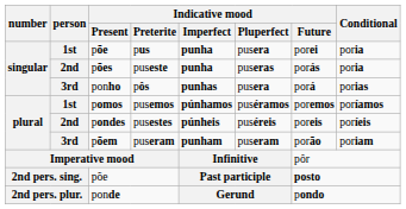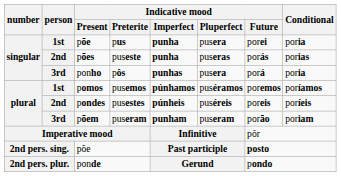puseste | Conditional: poria -> porias
pôs | Conditional: porias -> poria
